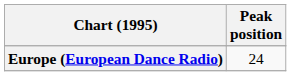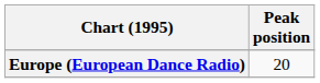Europe (European Dance Radio) | Peak position: 24 -> 20
